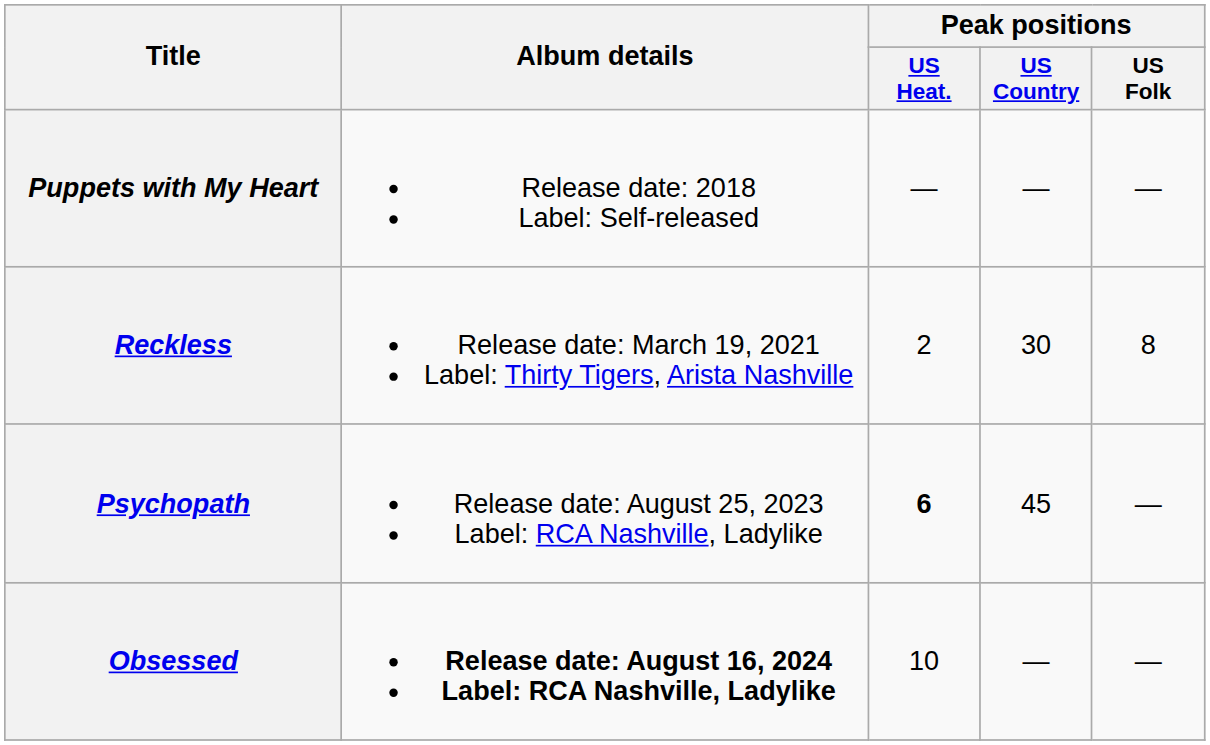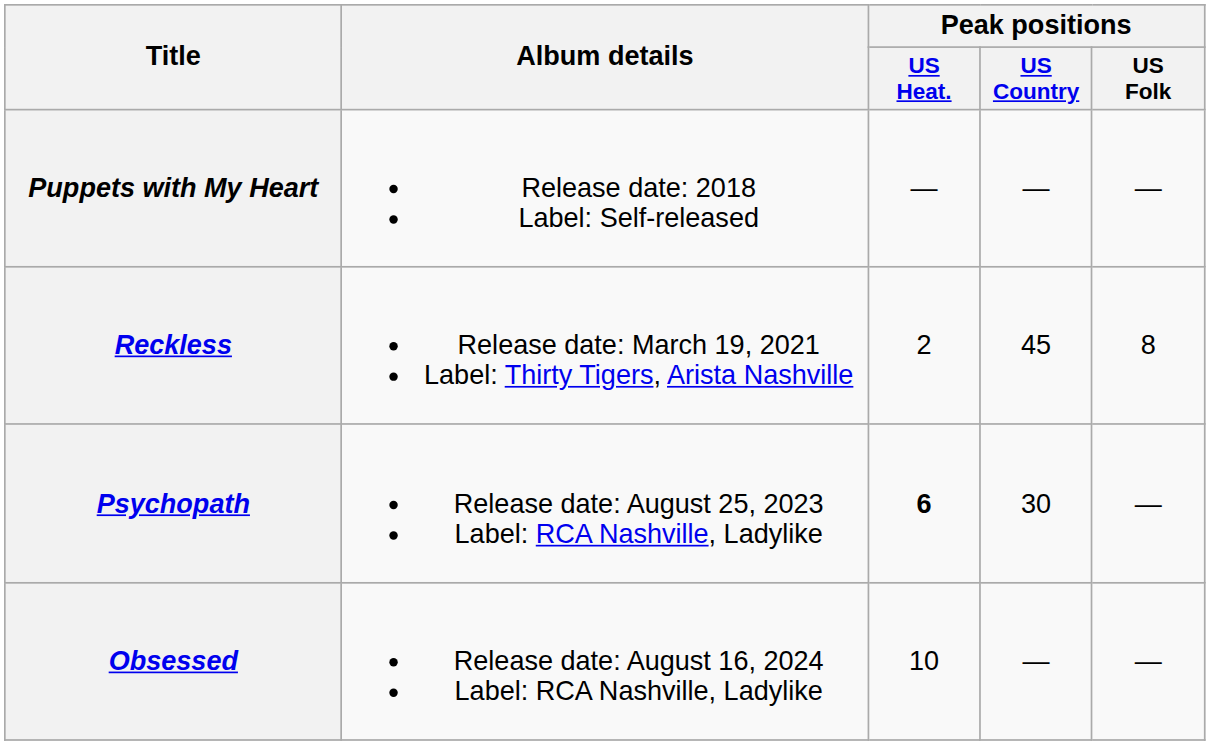Reckless | Peak positions / US Country: 30 -> 45
Psychopath | Peak positions / US Country: 45 -> 30
Obsessed | Album details: bold -> normal
